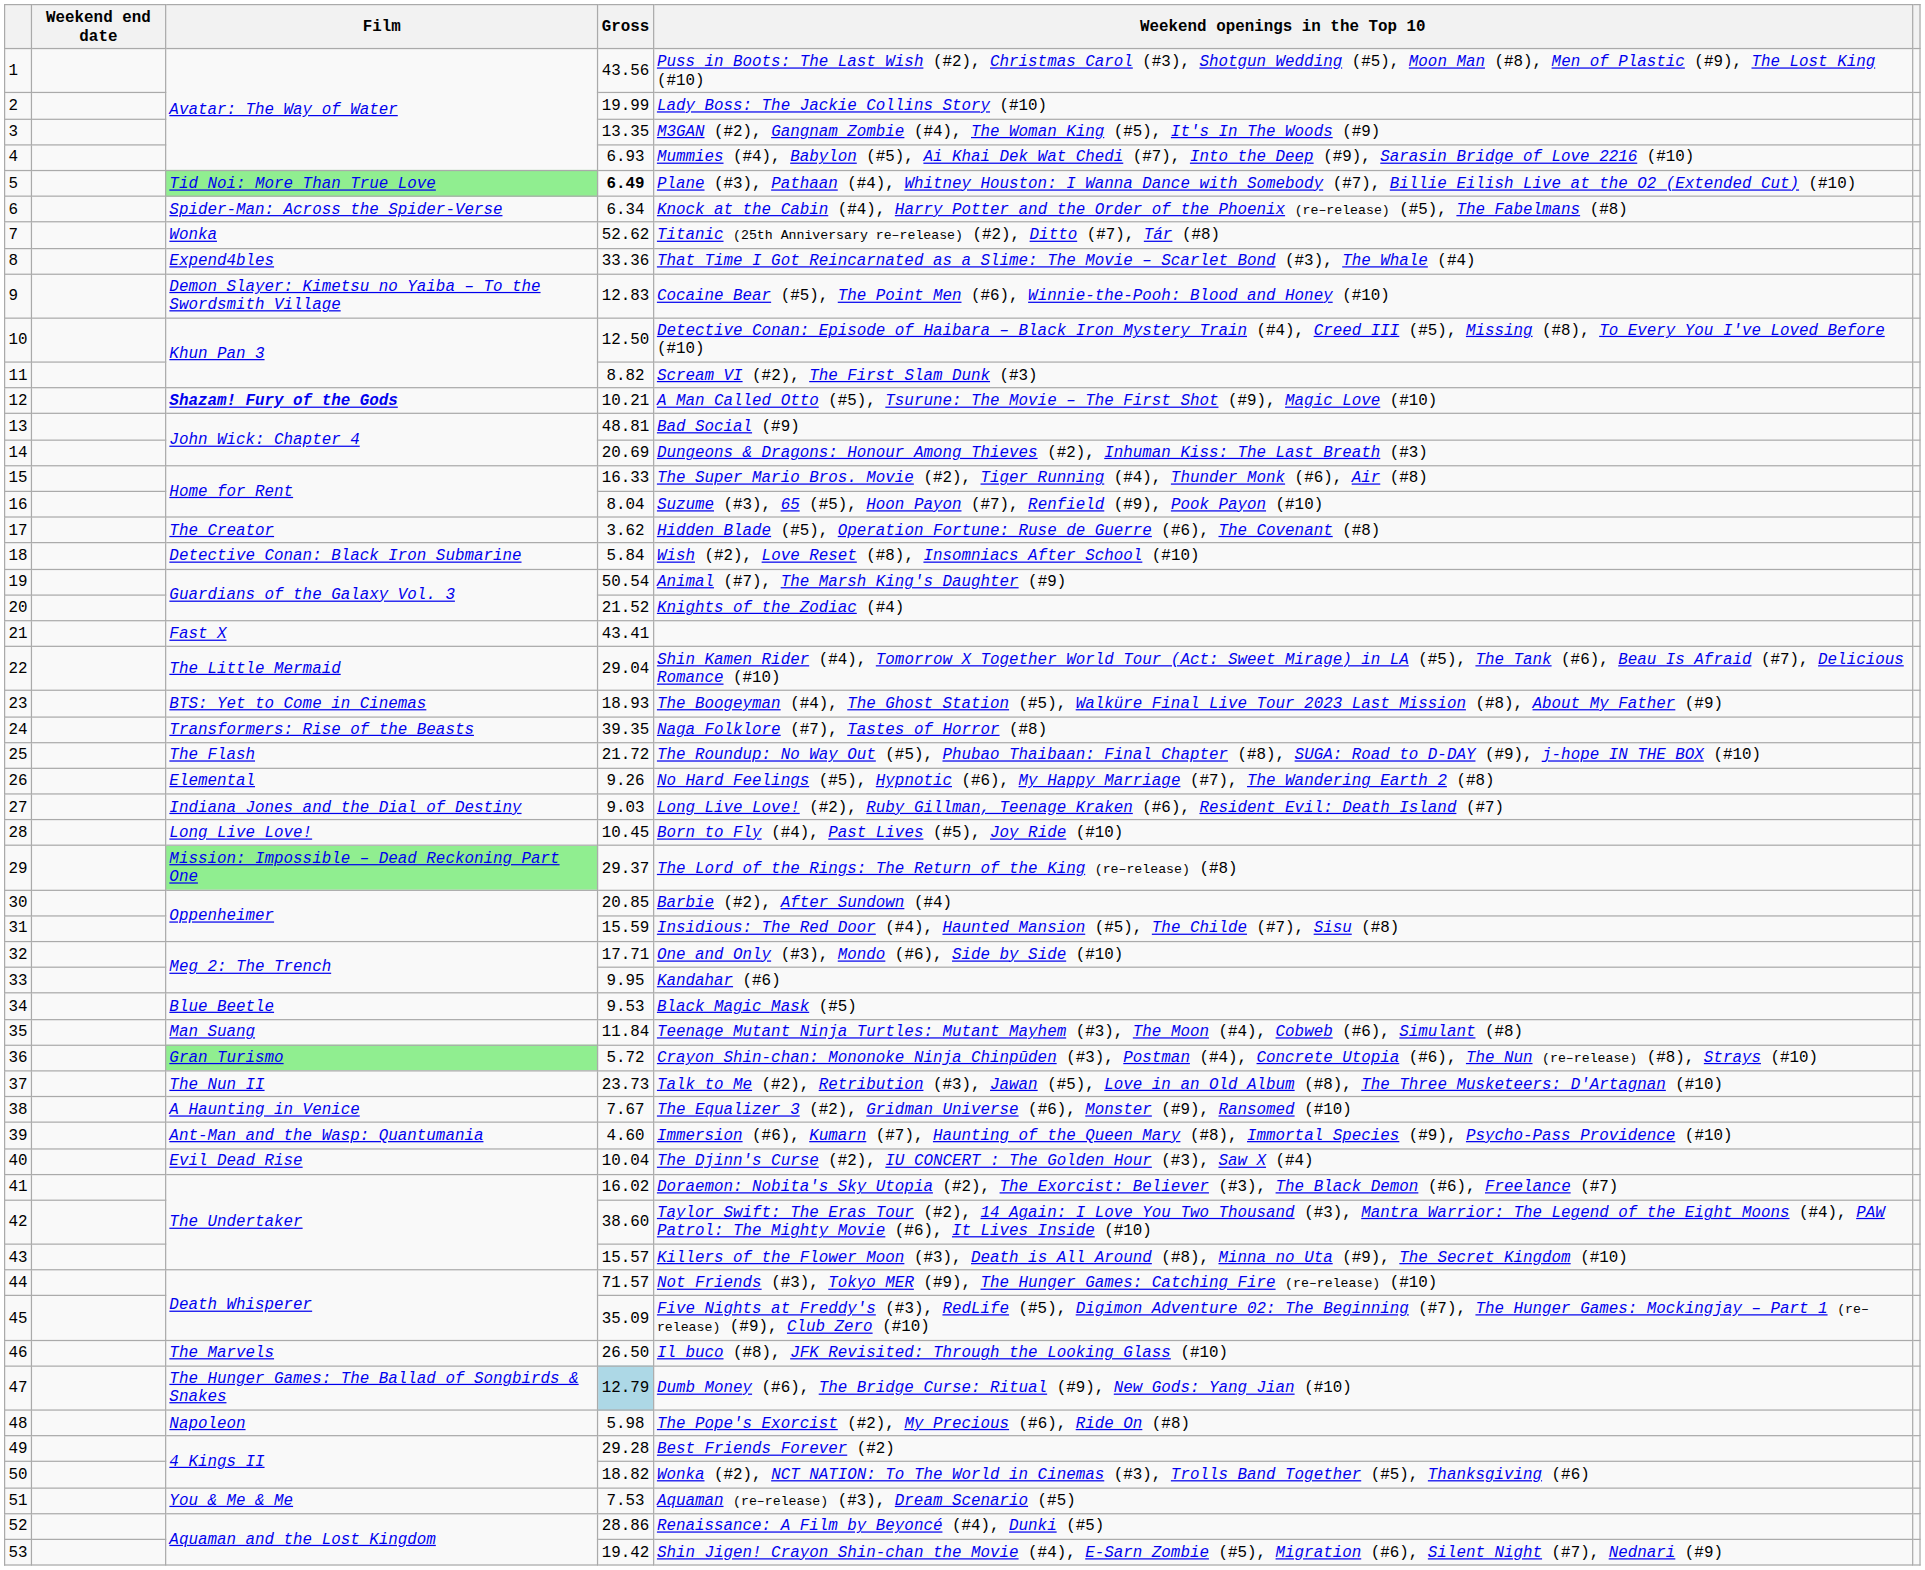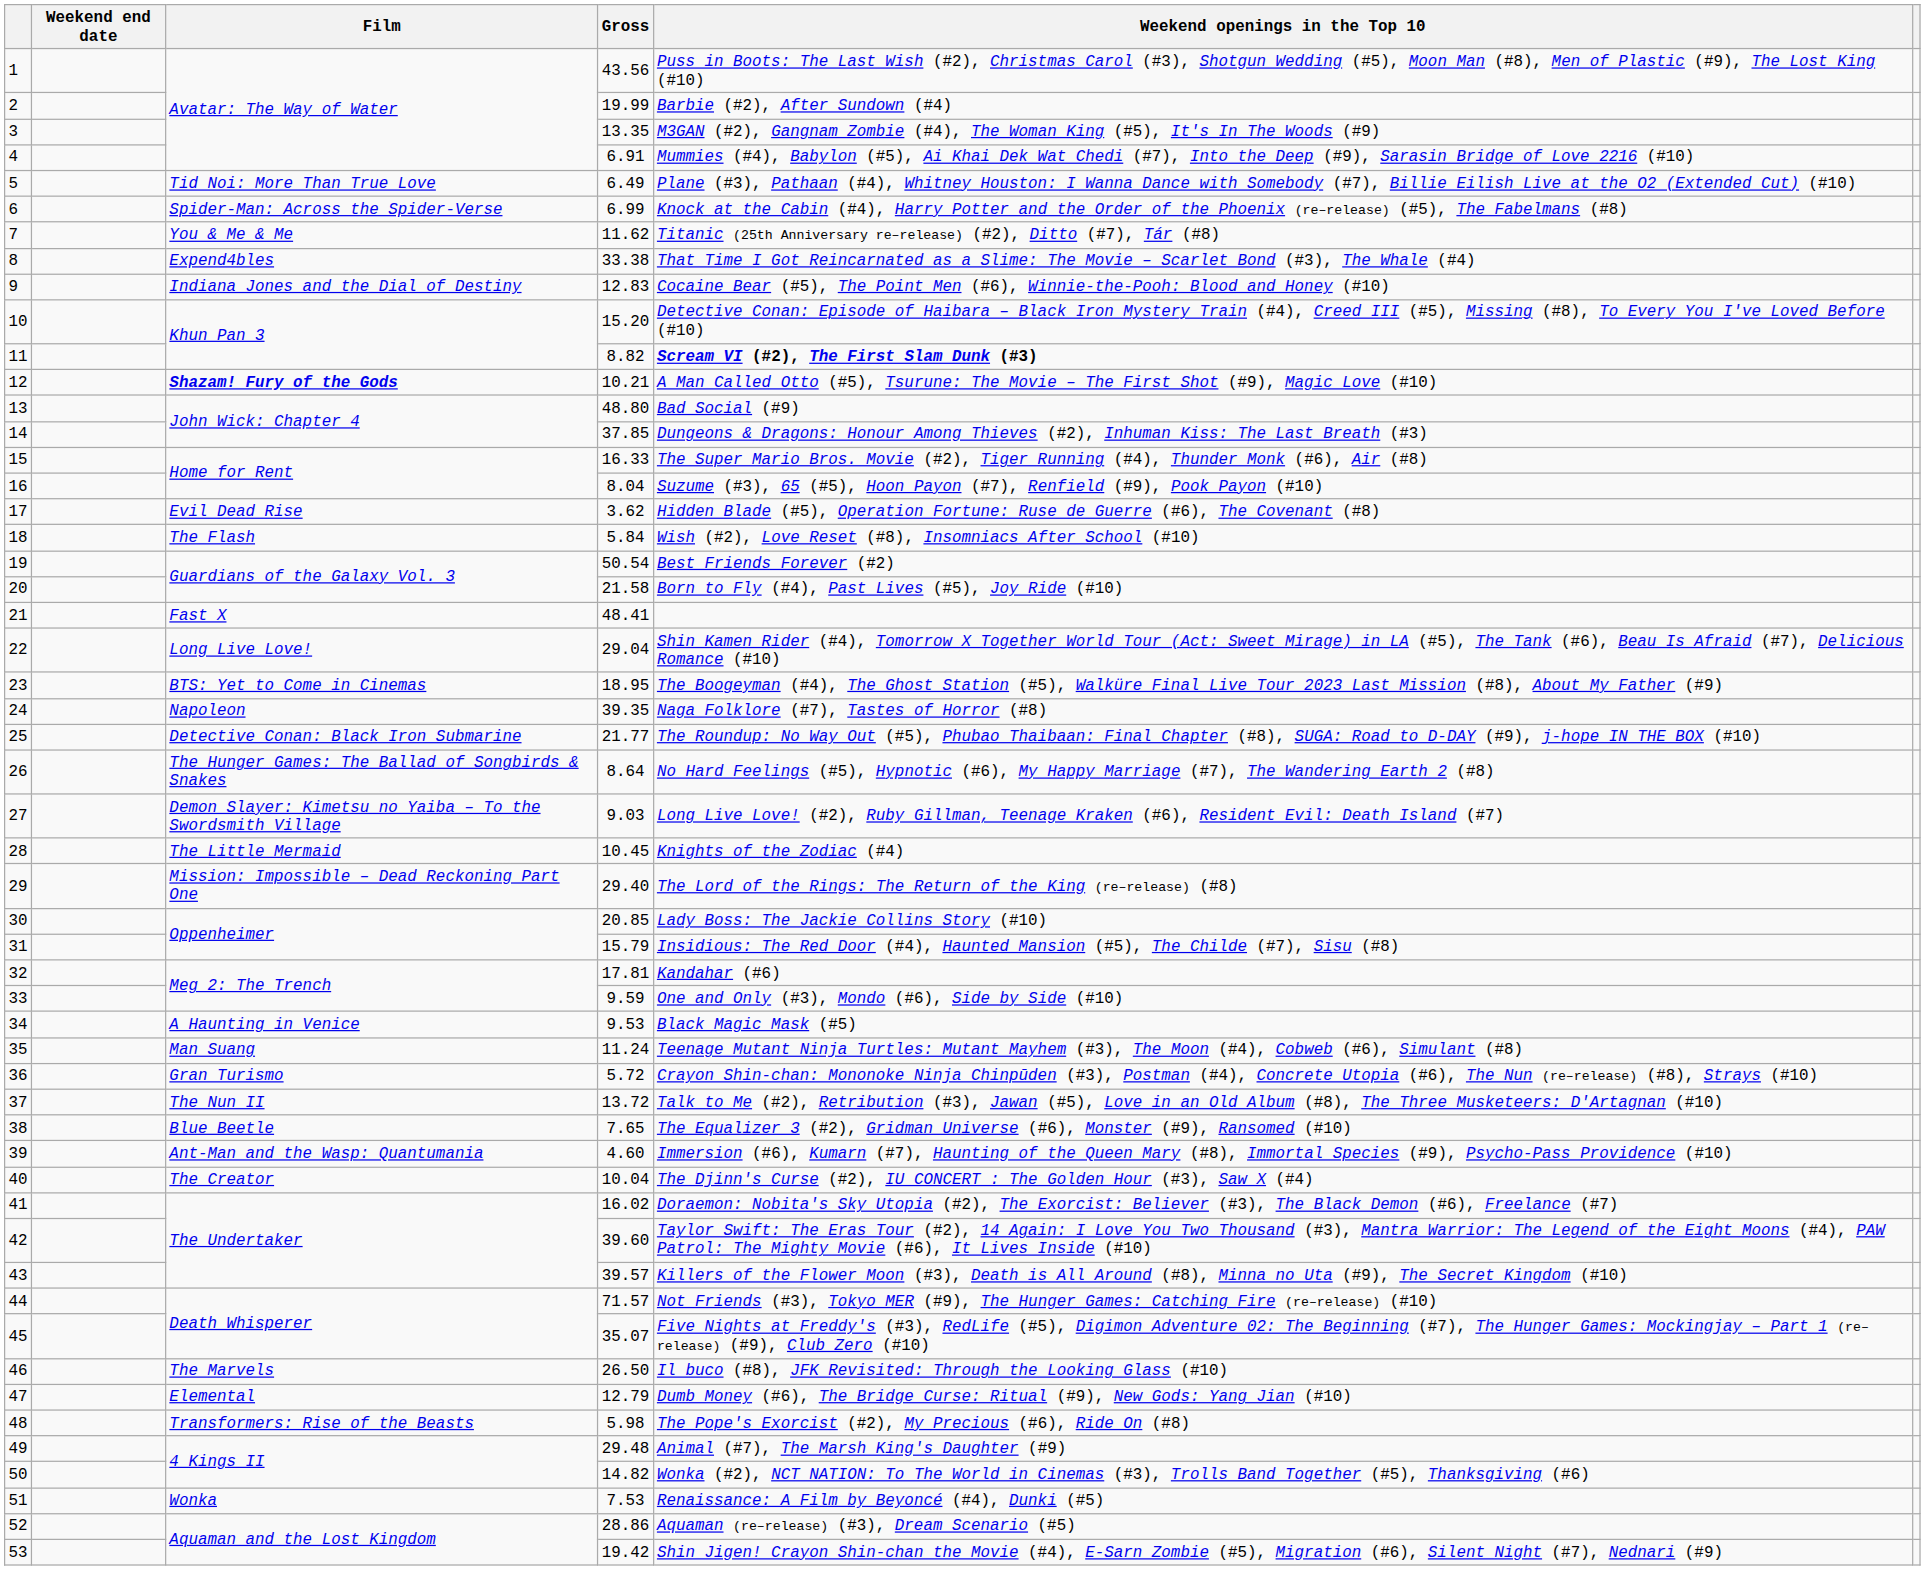2 | Weekend openings in the Top 10: Lady Boss: The Jackie Collins Story (#10) -> Barbie (#2), After Sundown (#4)
4 | Gross: 6.93 -> 6.91
5 | Film: lightgreen background -> no background
5 | Gross: bold -> normal
6 | Gross: 6.34 -> 6.99
7 | Film: Wonka -> You & Me & Me
7 | Gross: 52.62 -> 11.62
8 | Gross: 33.36 -> 33.38
9 | Film: Demon Slayer: Kimetsu no Yaiba – To the Swordsmith Village -> Indiana Jones and the Dial of Destiny
10 | Gross: 12.50 -> 15.20
11 | Weekend openings in the Top 10: normal -> bold
13 | Gross: 48.81 -> 48.80
14 | Gross: 20.69 -> 37.85
17 | Film: The Creator -> Evil Dead Rise
18 | Film: Detective Conan: Black Iron Submarine -> The Flash
19 | Weekend openings in the Top 10: Animal (#7), The Marsh King's Daughter (#9) -> Best Friends Forever (#2)
20 | Gross: 21.52 -> 21.58
20 | Weekend openings in the Top 10: Knights of the Zodiac (#4) -> Born to Fly (#4), Past Lives (#5), Joy Ride (#10)
21 | Gross: 43.41 -> 48.41
22 | Film: The Little Mermaid -> Long Live Love!
23 | Gross: 18.93 -> 18.95
24 | Film: Transformers: Rise of the Beasts -> Napoleon
25 | Film: The Flash -> Detective Conan: Black Iron Submarine
25 | Gross: 21.72 -> 21.77
26 | Film: Elemental -> The Hunger Games: The Ballad of Songbirds & Snakes
26 | Gross: 9.26 -> 8.64
27 | Film: Indiana Jones and the Dial of Destiny -> Demon Slayer: Kimetsu no Yaiba – To the Swordsmith Village
28 | Film: Long Live Love! -> The Little Mermaid
28 | Weekend openings in the Top 10: Born to Fly (#4), Past Lives (#5), Joy Ride (#10) -> Knights of the Zodiac (#4)
29 | Film: lightgreen background -> no background
29 | Gross: 29.37 -> 29.40
30 | Weekend openings in the Top 10: Barbie (#2), After Sundown (#4) -> Lady Boss: The Jackie Collins Story (#10)
31 | Gross: 15.59 -> 15.79
32 | Gross: 17.71 -> 17.81
32 | Weekend openings in the Top 10: One and Only (#3), Mondo (#6), Side by Side (#10) -> Kandahar (#6)
33 | Gross: 9.95 -> 9.59
33 | Weekend openings in the Top 10: Kandahar (#6) -> One and Only (#3), Mondo (#6), Side by Side (#10)
34 | Film: Blue Beetle -> A Haunting in Venice
35 | Gross: 11.84 -> 11.24
36 | Film: lightgreen background -> no background
37 | Gross: 23.73 -> 13.72
38 | Film: A Haunting in Venice -> Blue Beetle
38 | Gross: 7.67 -> 7.65
40 | Film: Evil Dead Rise -> The Creator
42 | Gross: 38.60 -> 39.60
43 | Gross: 15.57 -> 39.57
45 | Gross: 35.09 -> 35.07
47 | Film: The Hunger Games: The Ballad of Songbirds & Snakes -> Elemental
47 | Gross: lightblue background -> no background
48 | Film: Napoleon -> Transformers: Rise of the Beasts
49 | Gross: 29.28 -> 29.48
49 | Weekend openings in the Top 10: Best Friends Forever (#2) -> Animal (#7), The Marsh King's Daughter (#9)
50 | Gross: 18.82 -> 14.82
51 | Film: You & Me & Me -> Wonka
51 | Weekend openings in the Top 10: Aquaman (re–release) (#3), Dream Scenario (#5) -> Renaissance: A Film by Beyoncé (#4), Dunki (#5)
52 | Weekend openings in the Top 10: Renaissance: A Film by Beyoncé (#4), Dunki (#5) -> Aquaman (re–release) (#3), Dream Scenario (#5)
